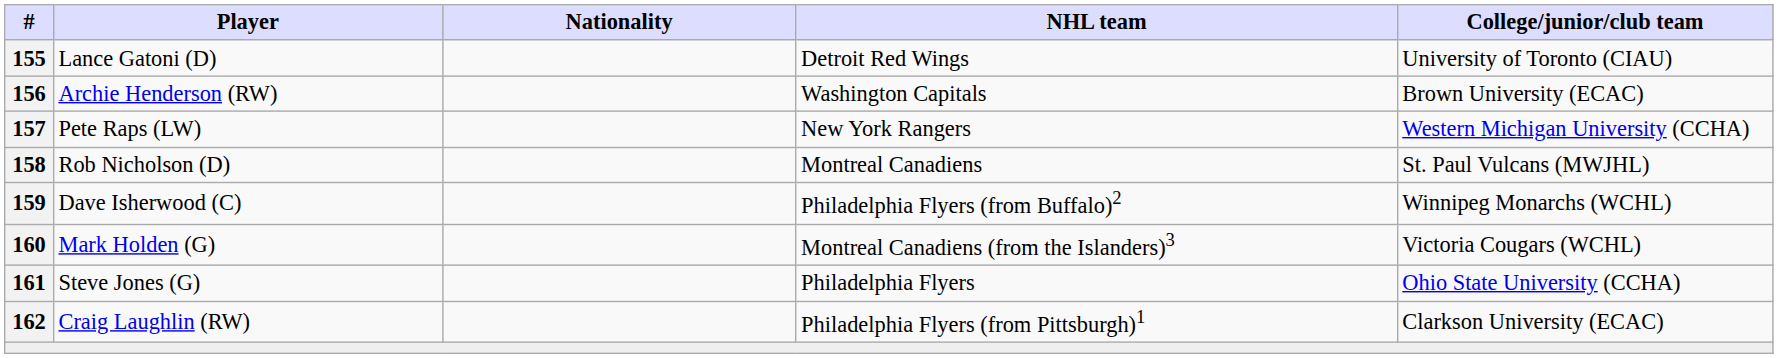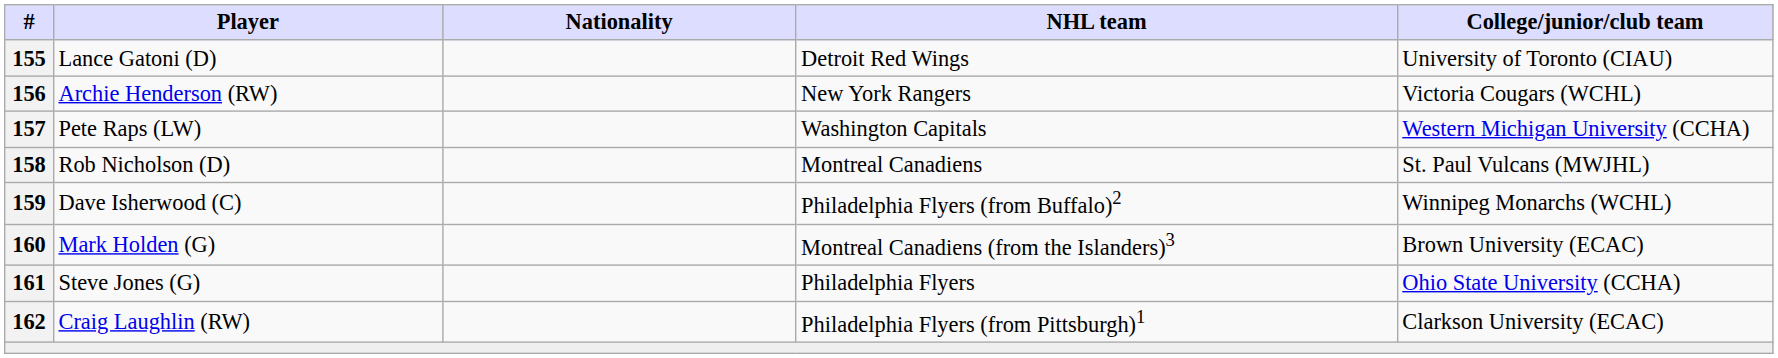Archie Henderson (RW) | NHL team: Washington Capitals -> New York Rangers
Archie Henderson (RW) | College/junior/club team: Brown University (ECAC) -> Victoria Cougars (WCHL)
Pete Raps (LW) | NHL team: New York Rangers -> Washington Capitals
Mark Holden (G) | College/junior/club team: Victoria Cougars (WCHL) -> Brown University (ECAC)
